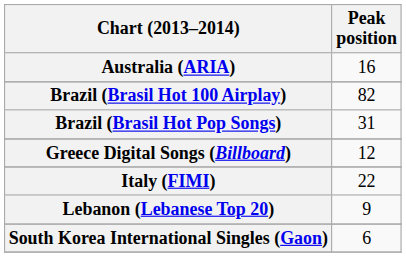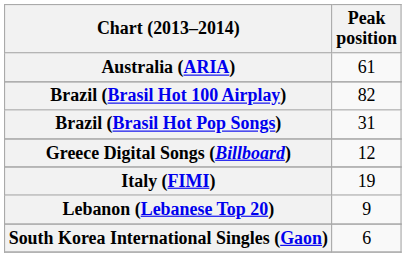Australia (ARIA) | Peak position: 16 -> 61
Italy (FIMI) | Peak position: 22 -> 19
